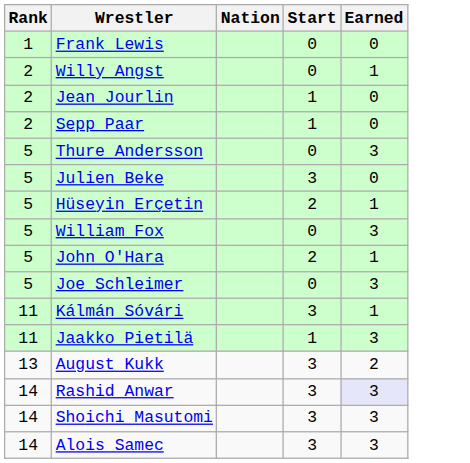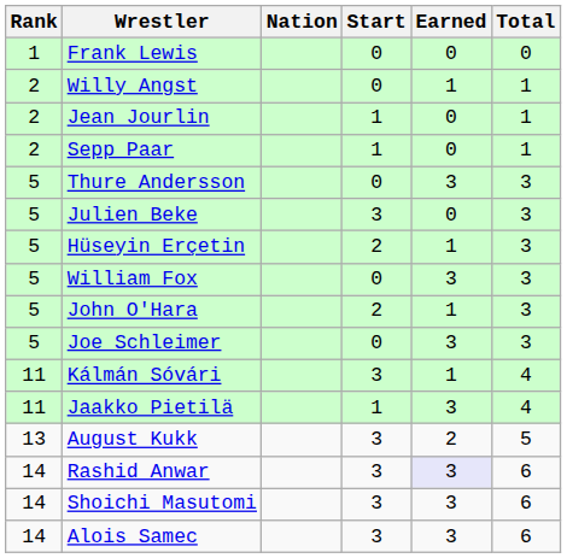+ column: Total | 0 | 1 | 1 | 1 | 3 | 3 | 3 | 3 | 3 | 3 | 4 | 4 | 5 | 6 | 6 | 6
